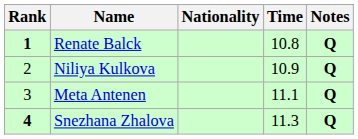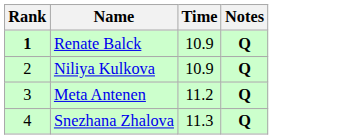- column: Nationality
Renate Balck | Time: 10.8 -> 10.9
Meta Antenen | Time: 11.1 -> 11.2
Snezhana Zhalova | Rank: bold -> normal
